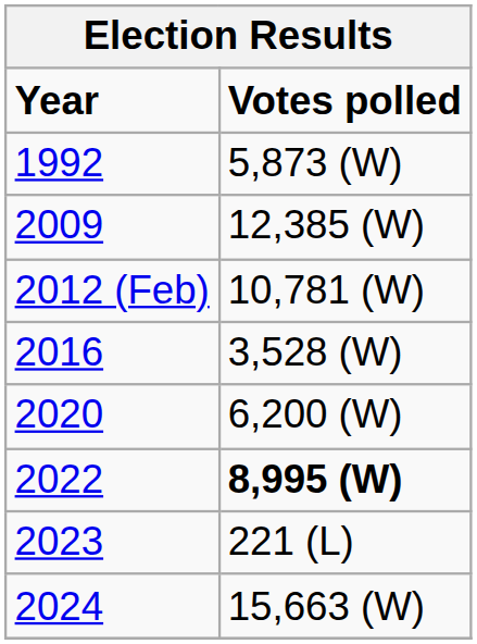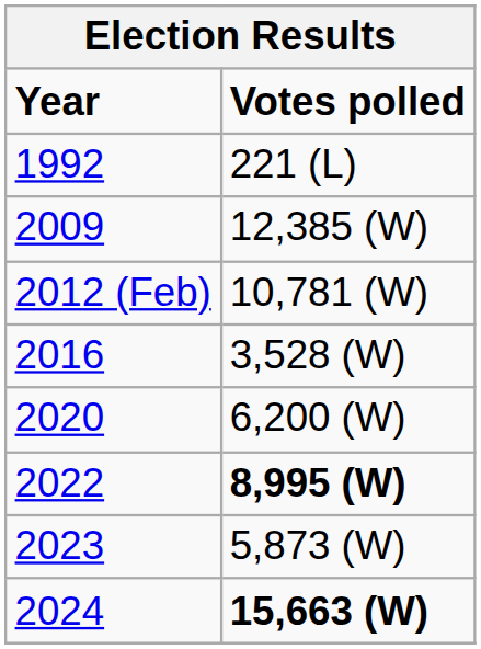1992 | Votes polled: 5,873 (W) -> 221 (L)
2023 | Votes polled: 221 (L) -> 5,873 (W)
2024 | Votes polled: normal -> bold
